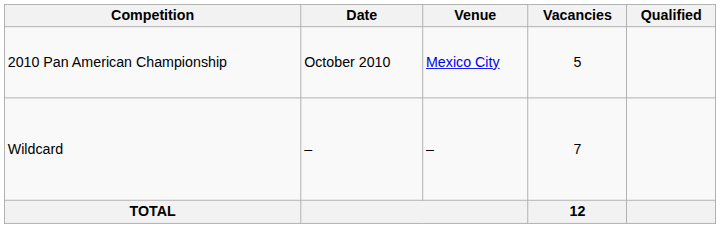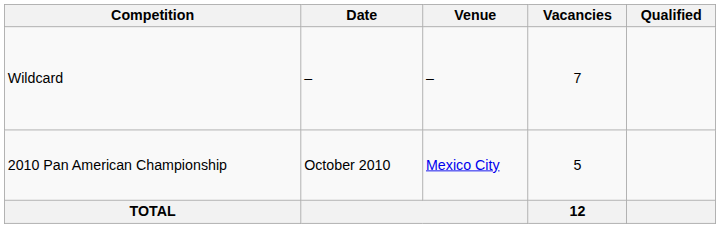rows swapped: 2010 Pan American Championship <-> Wildcard
